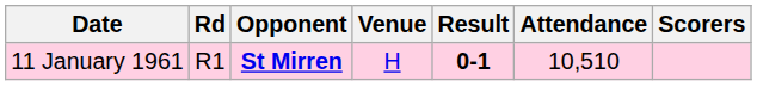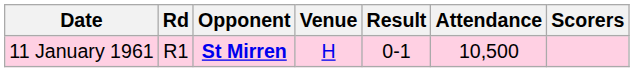11 January 1961 | Result: bold -> normal
11 January 1961 | Attendance: 10,510 -> 10,500
